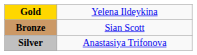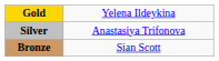rows swapped: Silver <-> Bronze
